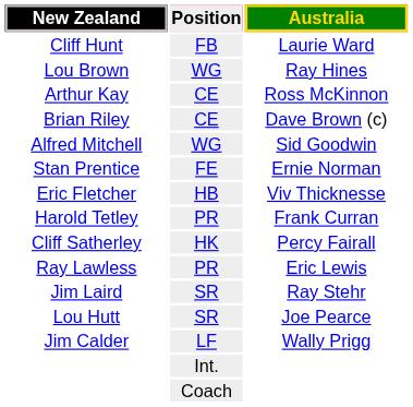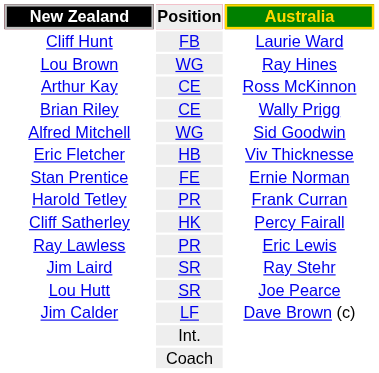Brian Riley | Australia: Dave Brown (c) -> Wally Prigg
rows swapped: Stan Prentice <-> Eric Fletcher
Jim Calder | Australia: Wally Prigg -> Dave Brown (c)
